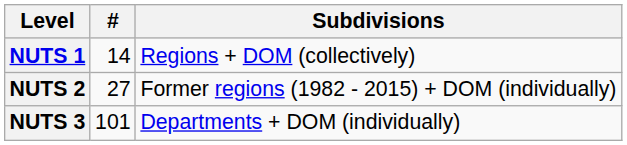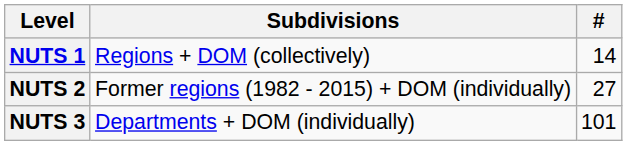columns swapped: Subdivisions <-> #
